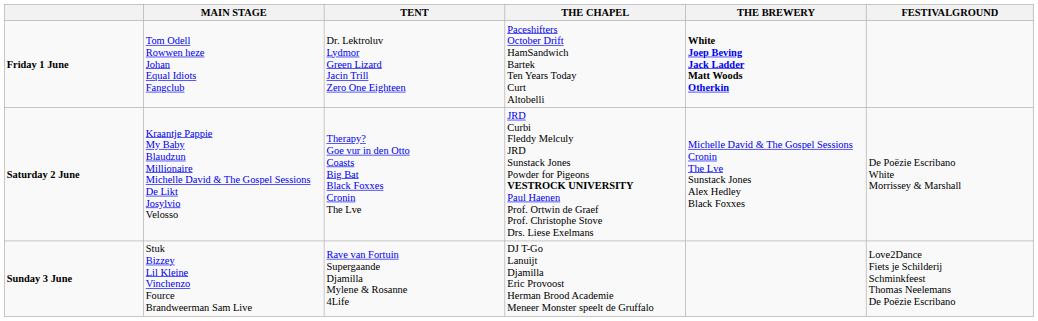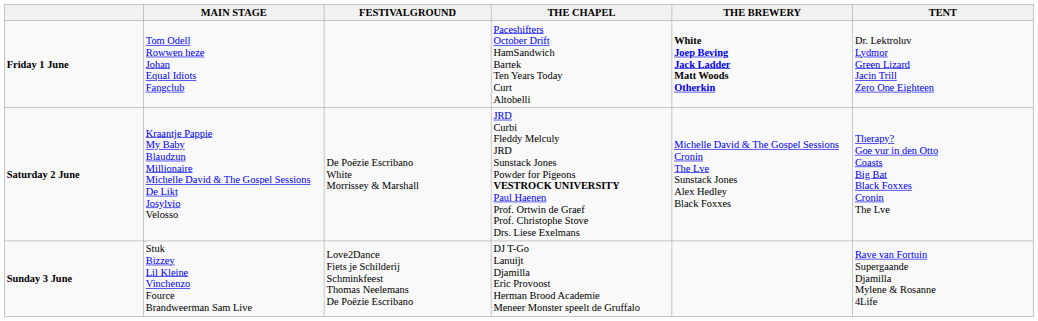columns swapped: TENT <-> FESTIVALGROUND
